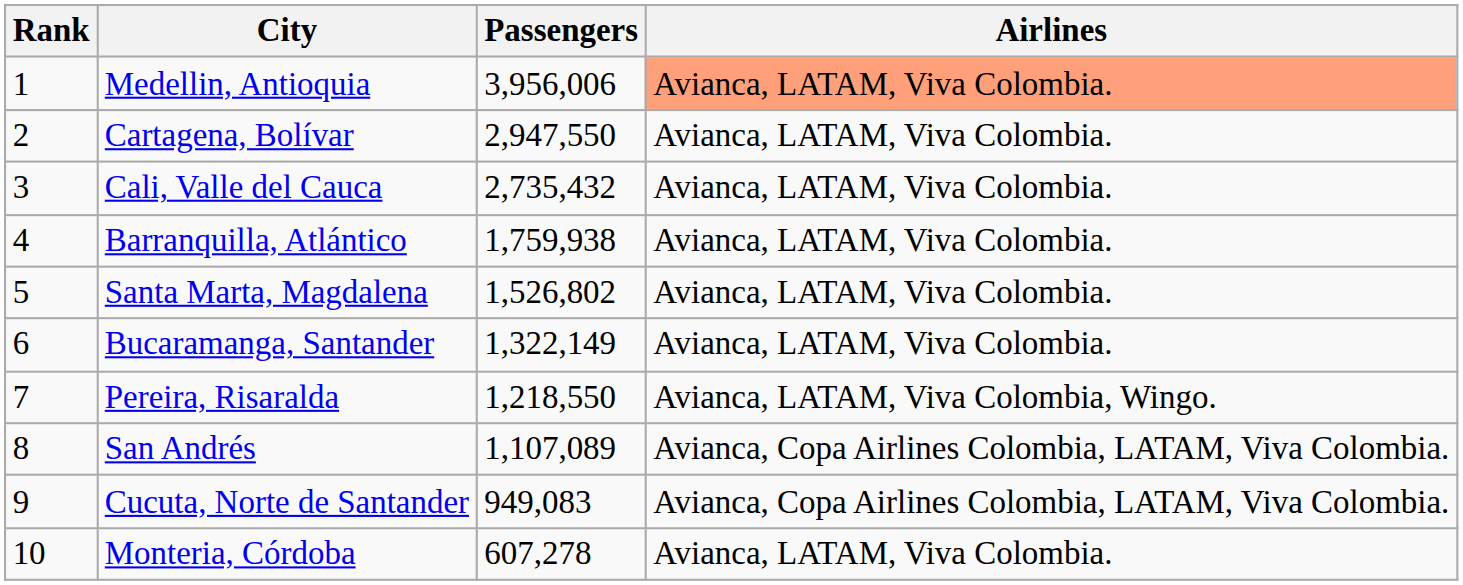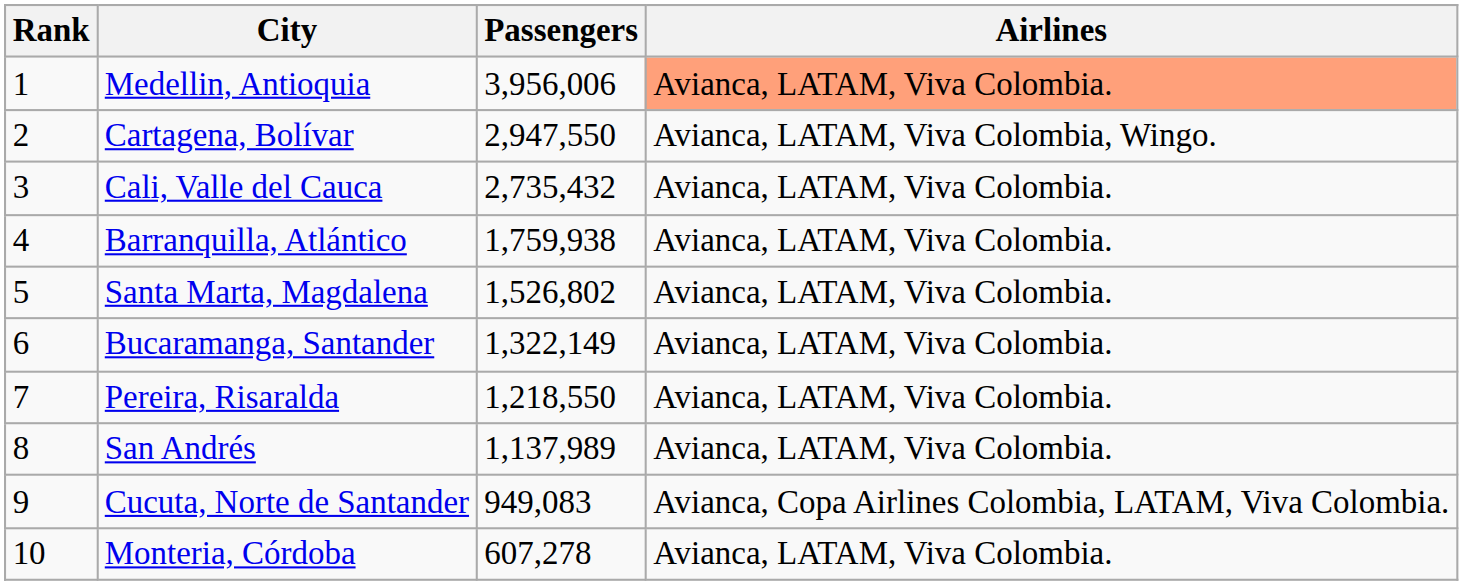Cartagena, Bolívar | Airlines: Avianca, LATAM, Viva Colombia. -> Avianca, LATAM, Viva Colombia, Wingo.
Pereira, Risaralda | Airlines: Avianca, LATAM, Viva Colombia, Wingo. -> Avianca, LATAM, Viva Colombia.
San Andrés | Passengers: 1,107,089 -> 1,137,989
San Andrés | Airlines: Avianca, Copa Airlines Colombia, LATAM, Viva Colombia. -> Avianca, LATAM, Viva Colombia.
